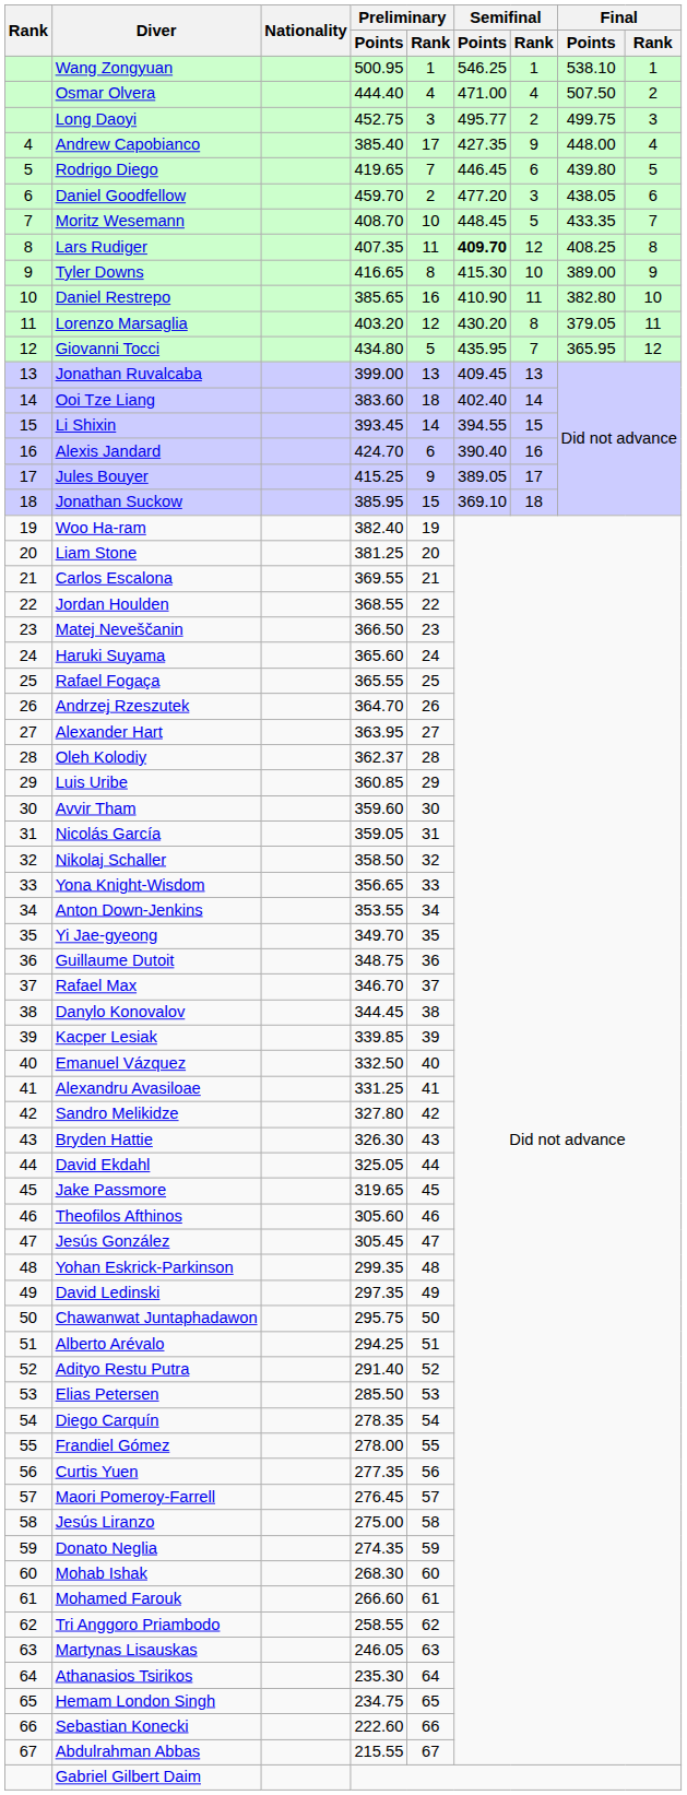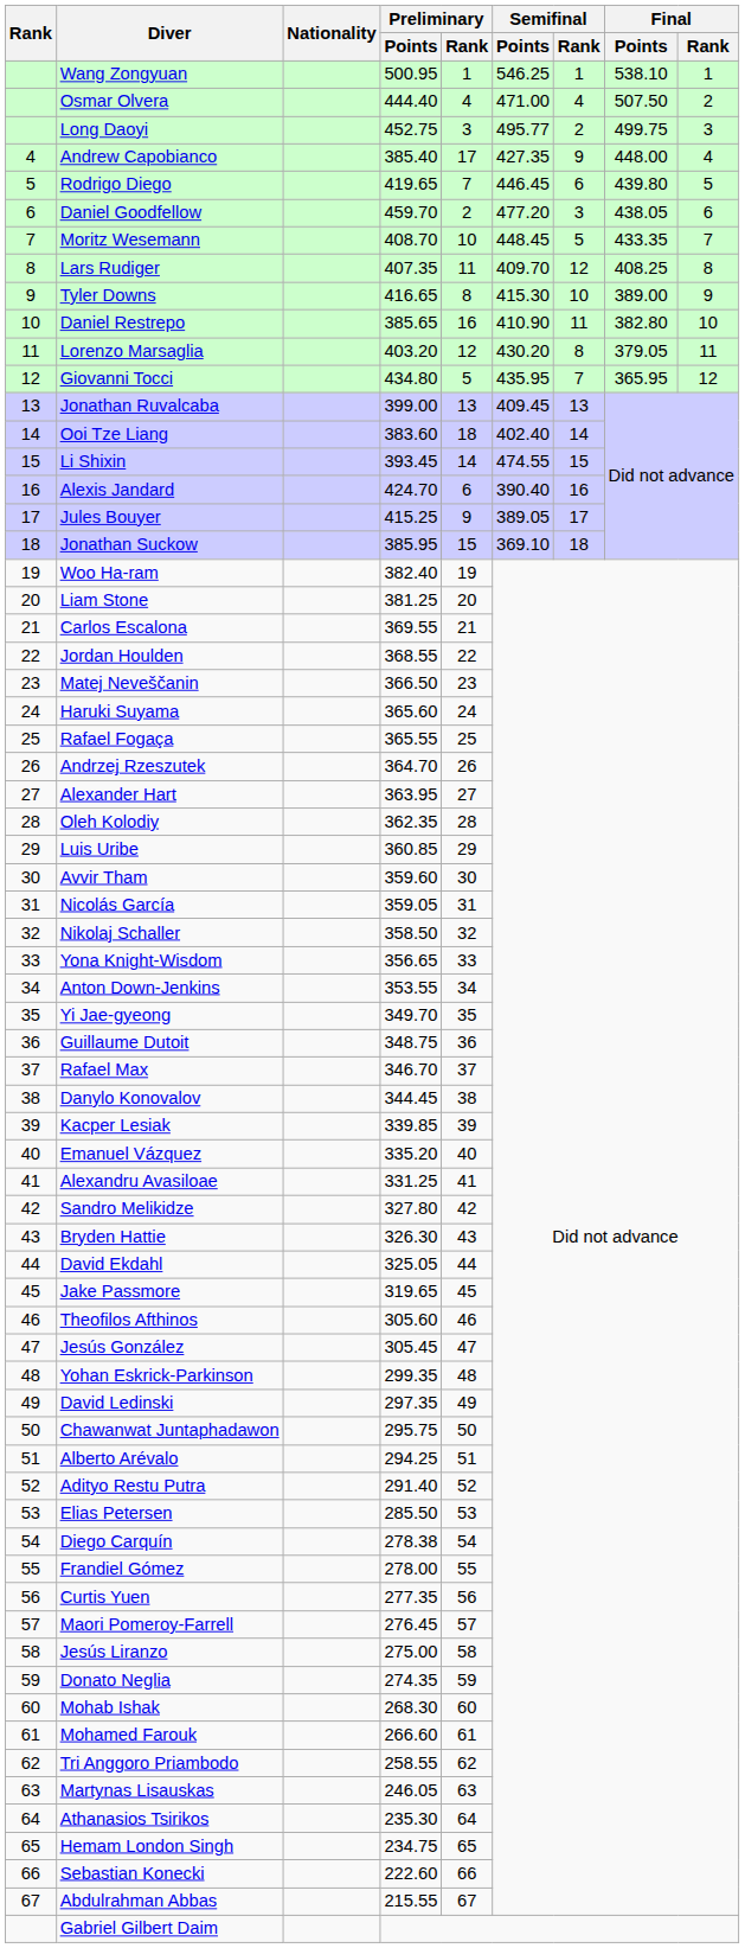Lars Rudiger | Semifinal / Points: bold -> normal
Li Shixin | Semifinal / Points: 394.55 -> 474.55
Oleh Kolodiy | Preliminary / Points: 362.37 -> 362.35
Emanuel Vázquez | Preliminary / Points: 332.50 -> 335.20
Diego Carquín | Preliminary / Points: 278.35 -> 278.38
